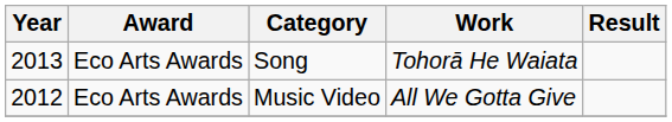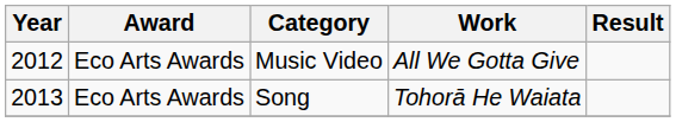rows swapped: Music Video <-> Song
